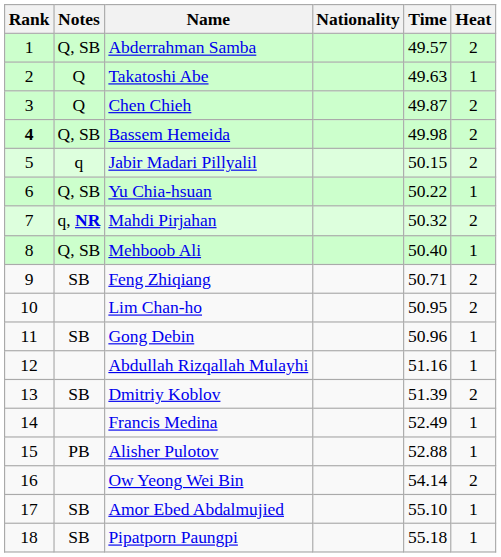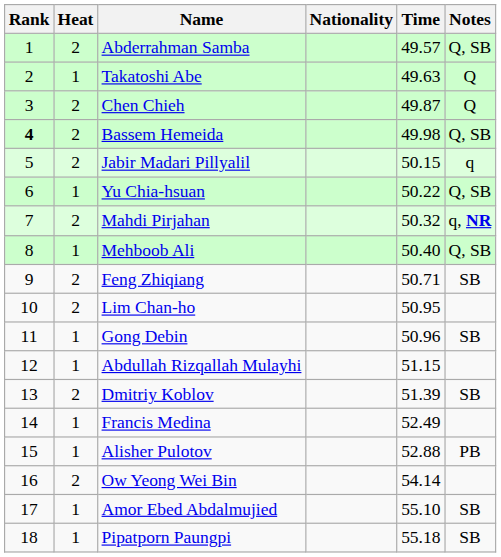columns swapped: Heat <-> Notes
Abdullah Rizqallah Mulayhi | Time: 51.16 -> 51.15
